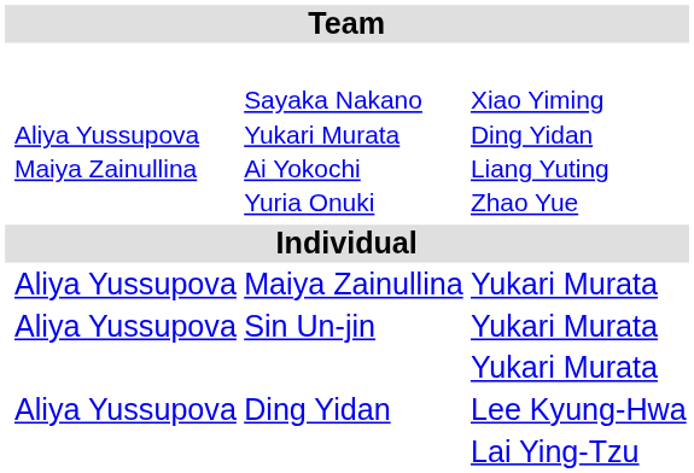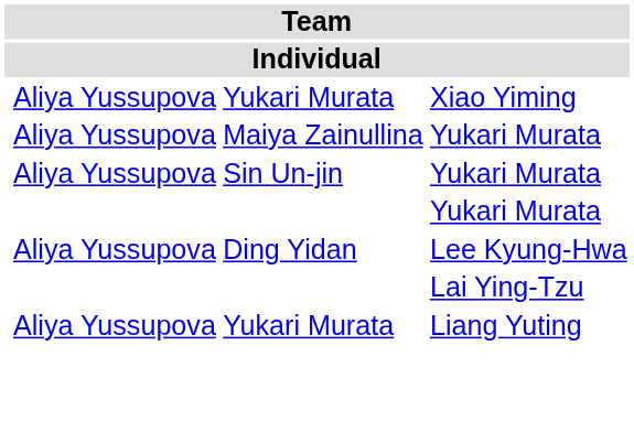- row: Aliya Yussupova Maiya Zainullina | Sayaka Nakano Yukari Murata Ai Yokochi Yuria Onuki | Xiao Yiming Ding Yidan Liang Yuting Zhao Yue
+ row: Aliya Yussupova | Yukari Murata | Xiao Yiming
+ row: Aliya Yussupova | Yukari Murata | Liang Yuting
